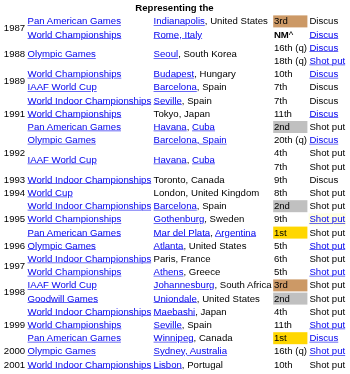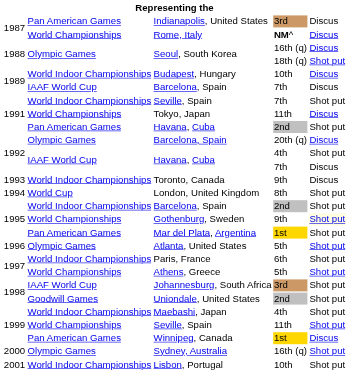Budapest, Hungary | column 2: World Championships -> World Indoor Championships
Seville, Spain / 7th | column 5: Discus -> Shot put
Havana, Cuba / 7th | column 5: Shot put -> Discus
